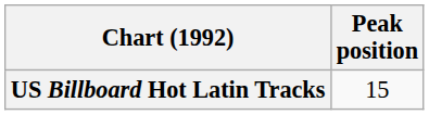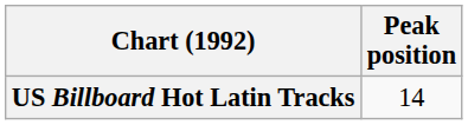US Billboard Hot Latin Tracks | Peak position: 15 -> 14
